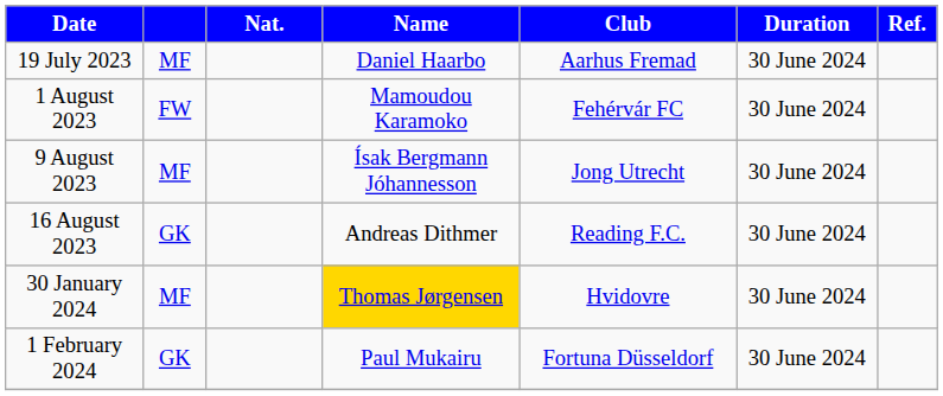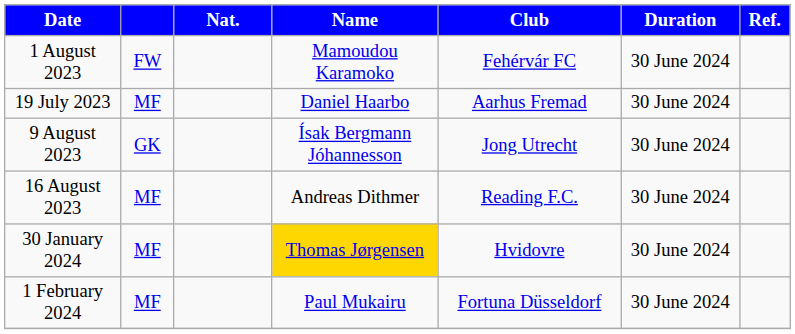rows swapped: 19 July 2023 <-> 1 August 2023
9 August 2023 | column 2: MF -> GK
16 August 2023 | column 2: GK -> MF
1 February 2024 | column 2: GK -> MF
